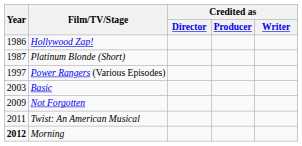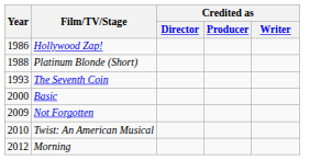Platinum Blonde (Short) | Year: 1987 -> 1988
+ row: 1993 | The Seventh Coin
- row: 1997 | Power Rangers (Various Episodes)
Basic | Year: 2003 -> 2000
Twist: An American Musical | Year: 2011 -> 2010
Morning | Year: bold -> normal
